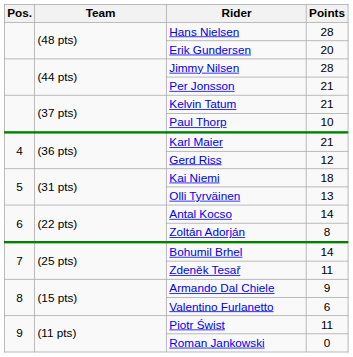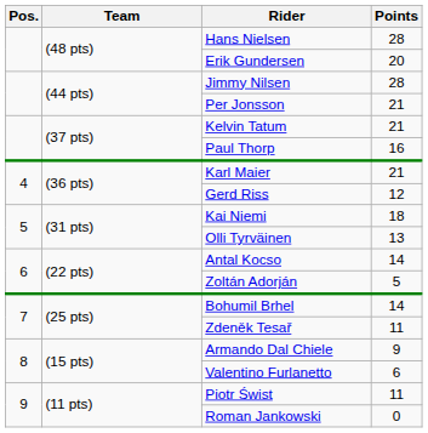Paul Thorp | Points: 10 -> 16
Zoltán Adorján | Points: 8 -> 5
